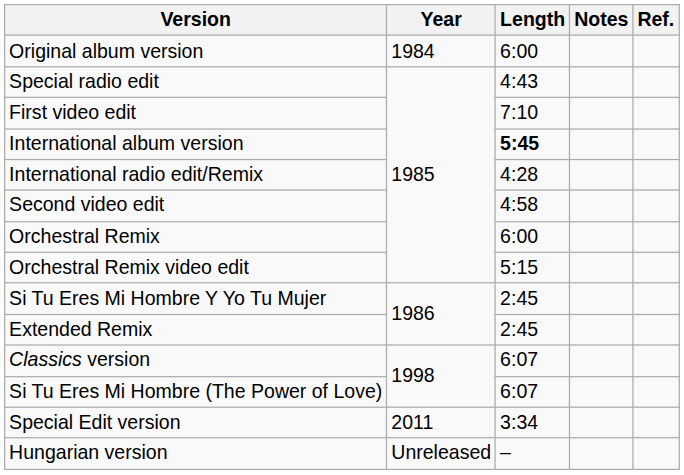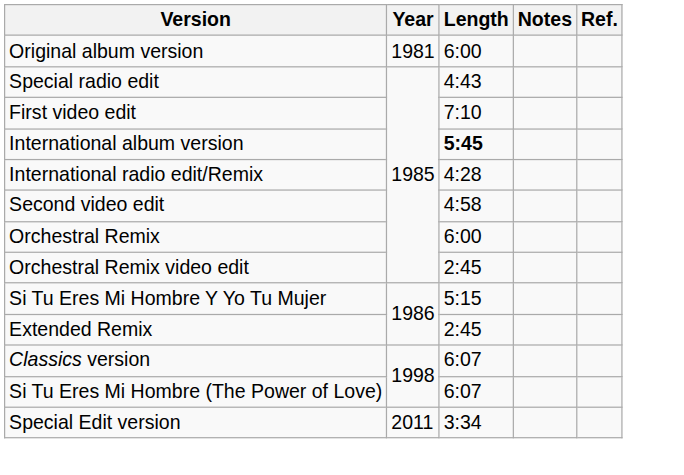Original album version | Year: 1984 -> 1981
Orchestral Remix video edit | Length: 5:15 -> 2:45
Si Tu Eres Mi Hombre Y Yo Tu Mujer | Length: 2:45 -> 5:15
- row: Hungarian version | Unreleased | –
